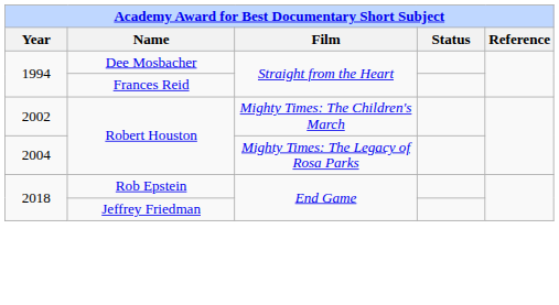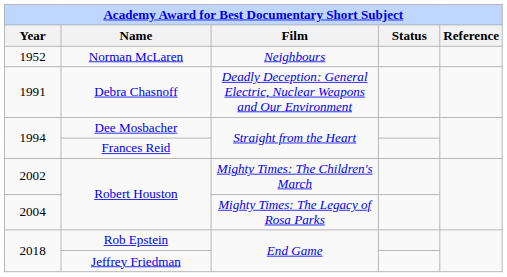+ row: 1952 | Norman McLaren | Neighbours
+ row: 1991 | Debra Chasnoff | Deadly Deception: General Electric, Nuclear Weapons and Our Environment
